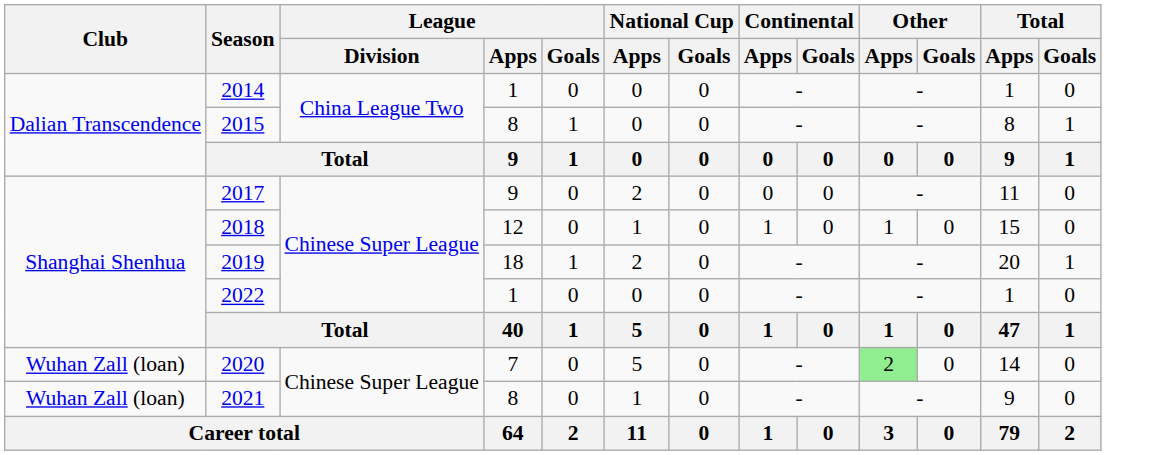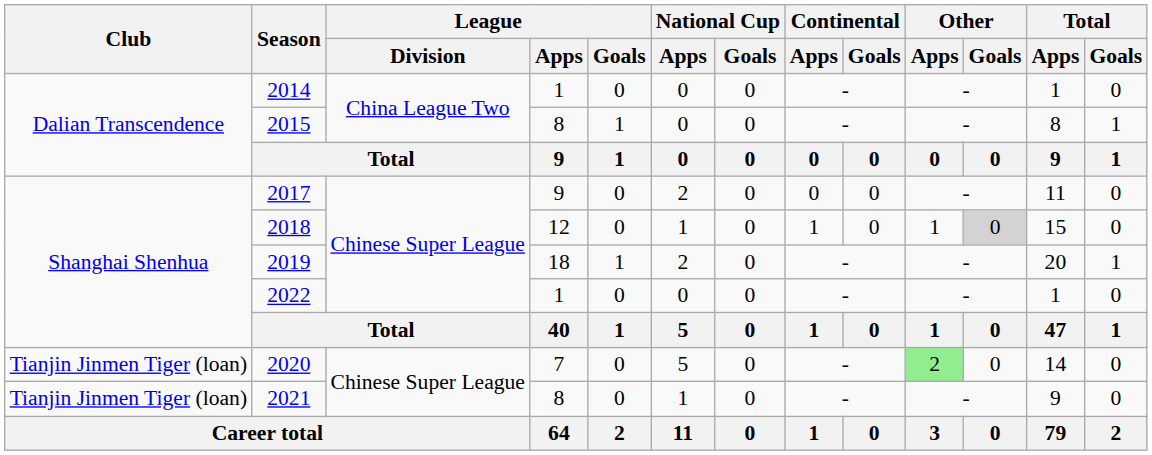2018 | Other / Goals: no background -> lightgrey background
2020 | Club: Wuhan Zall (loan) -> Tianjin Jinmen Tiger (loan)
2021 | Club: Wuhan Zall (loan) -> Tianjin Jinmen Tiger (loan)
